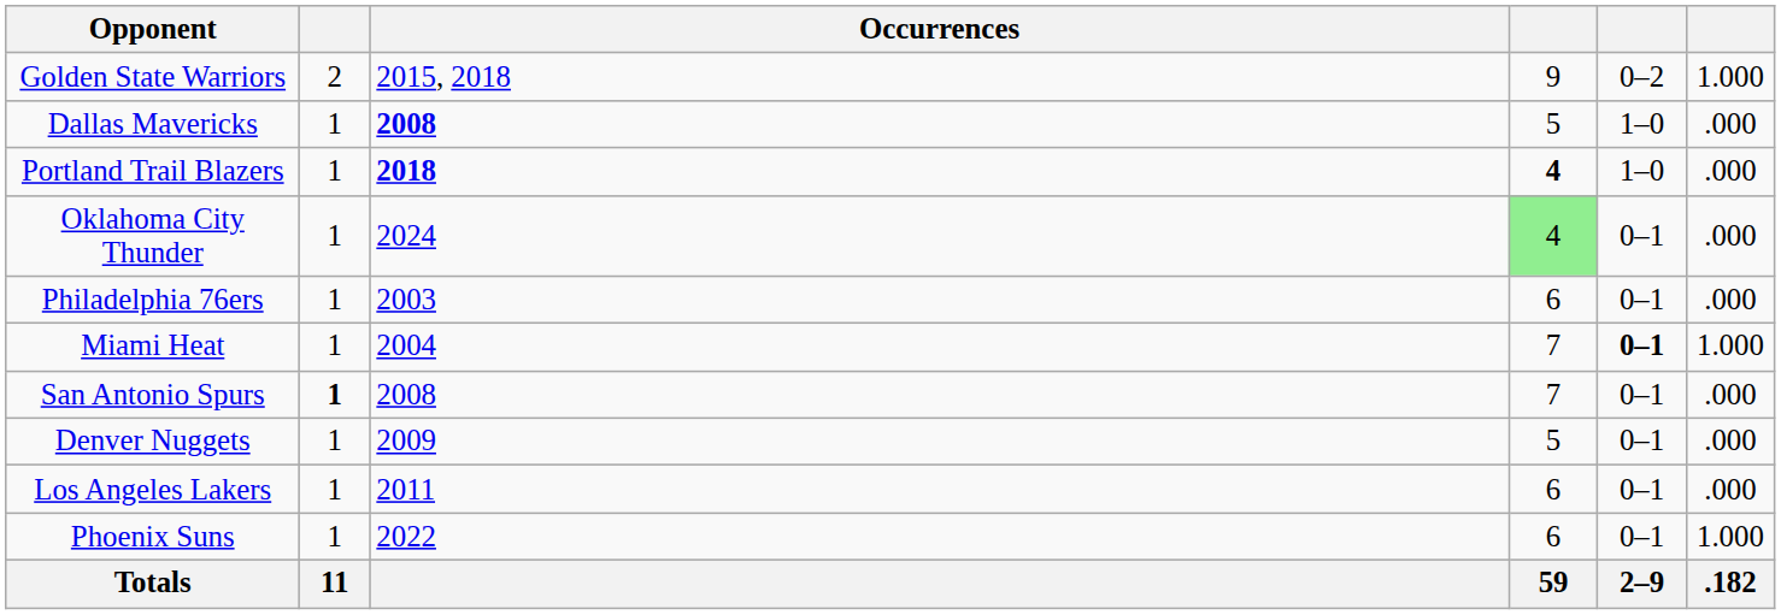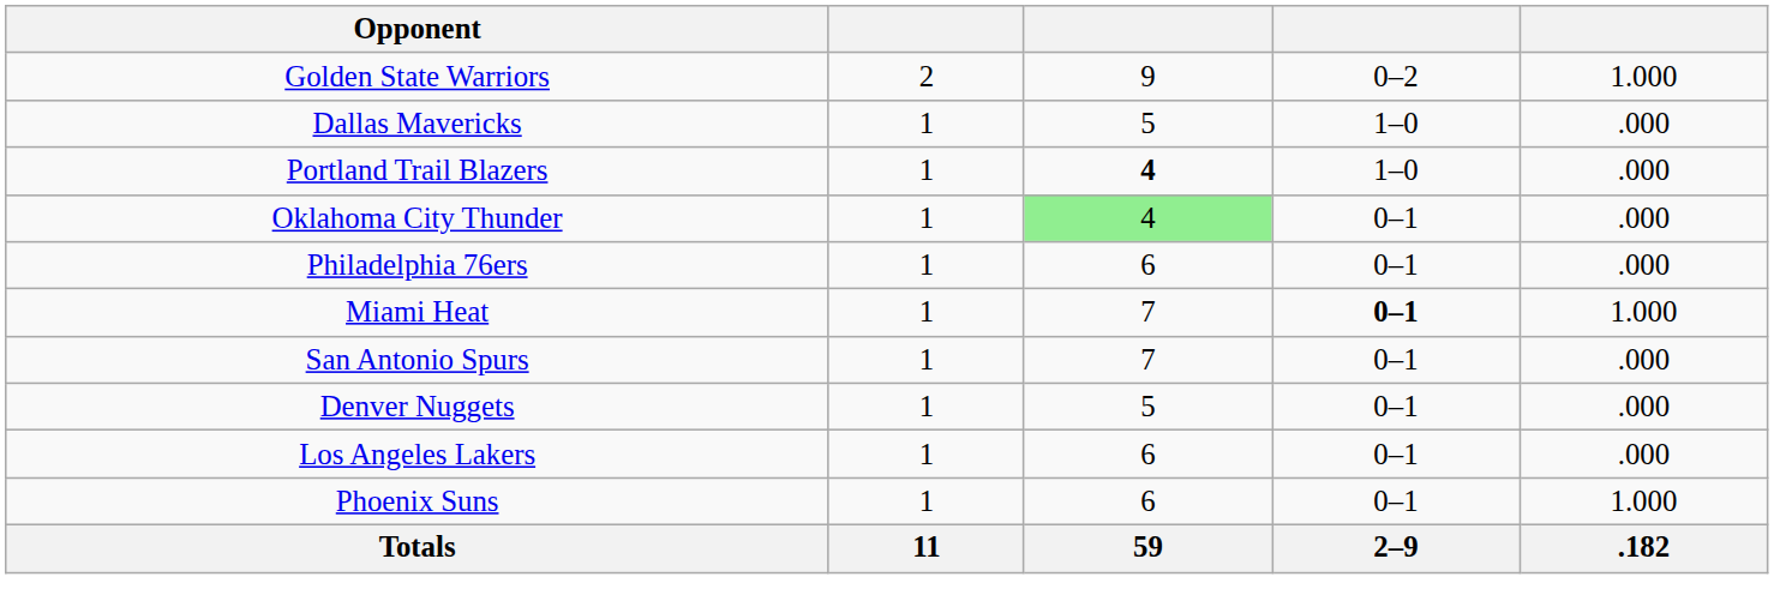- column: Occurrences | 2015, 2018 | 2008 | 2018 | 2024 | 2003 | 2004 | 2008 | 2009 | 2011 | 2022
San Antonio Spurs | column 2: bold -> normal
